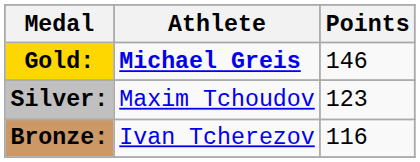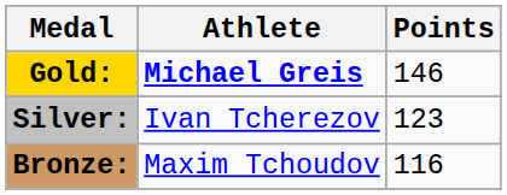Silver: | Athlete: Maxim Tchoudov -> Ivan Tcherezov
Bronze: | Athlete: Ivan Tcherezov -> Maxim Tchoudov
